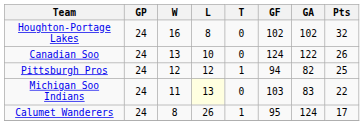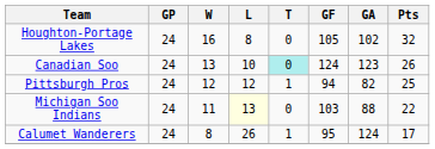Houghton-Portage Lakes | GF: 102 -> 105
Canadian Soo | T: no background -> paleturquoise background
Canadian Soo | GA: 122 -> 123
Michigan Soo Indians | GA: 83 -> 88
